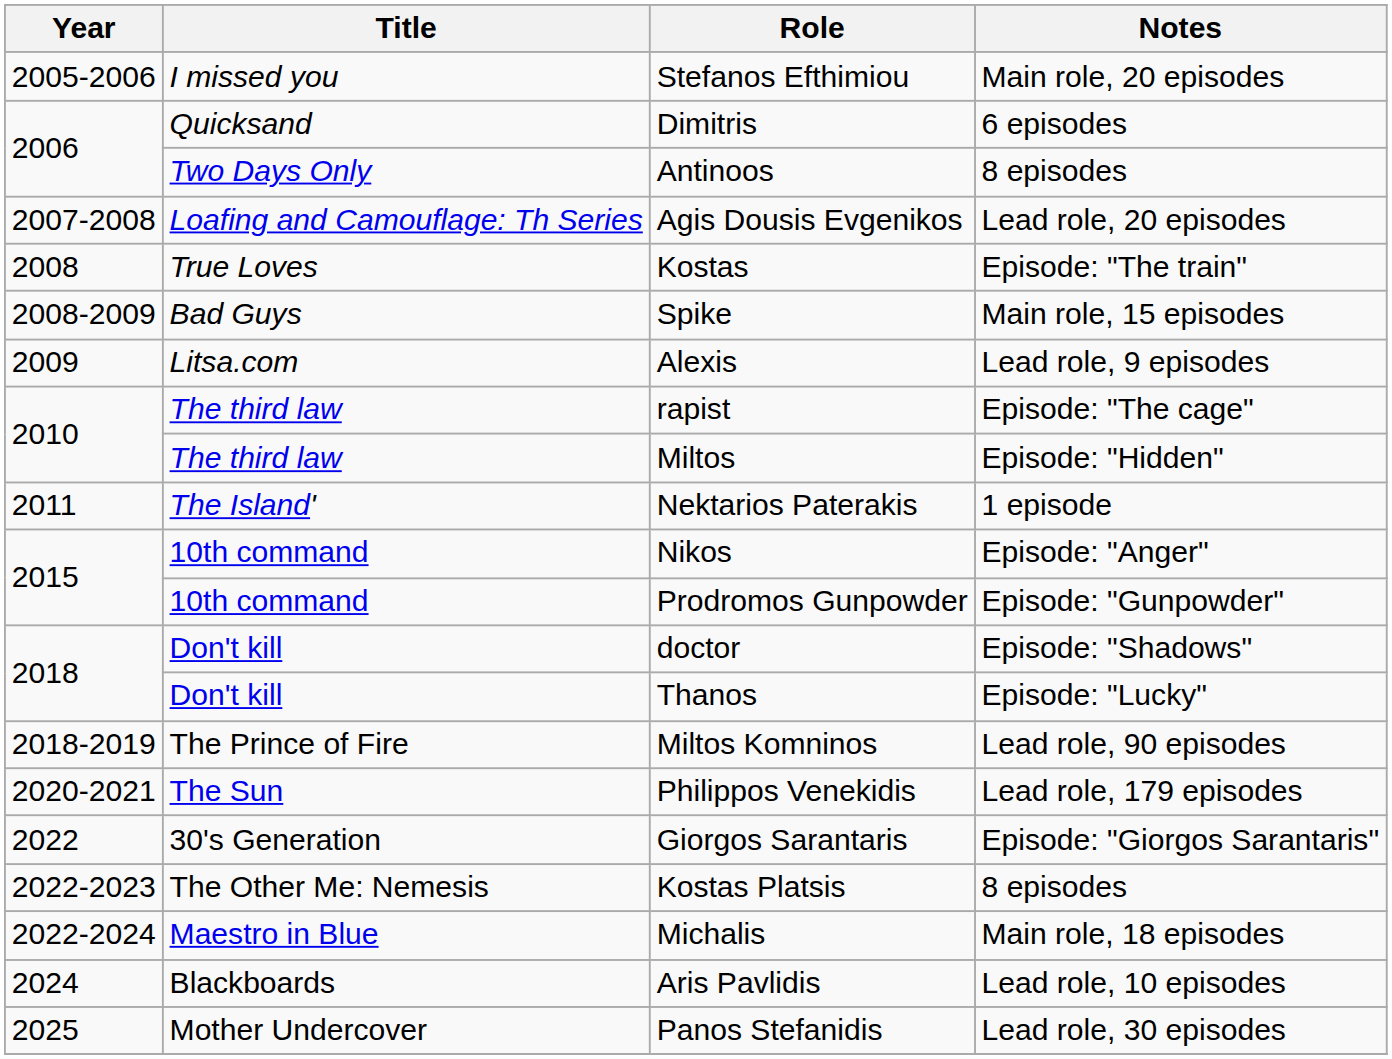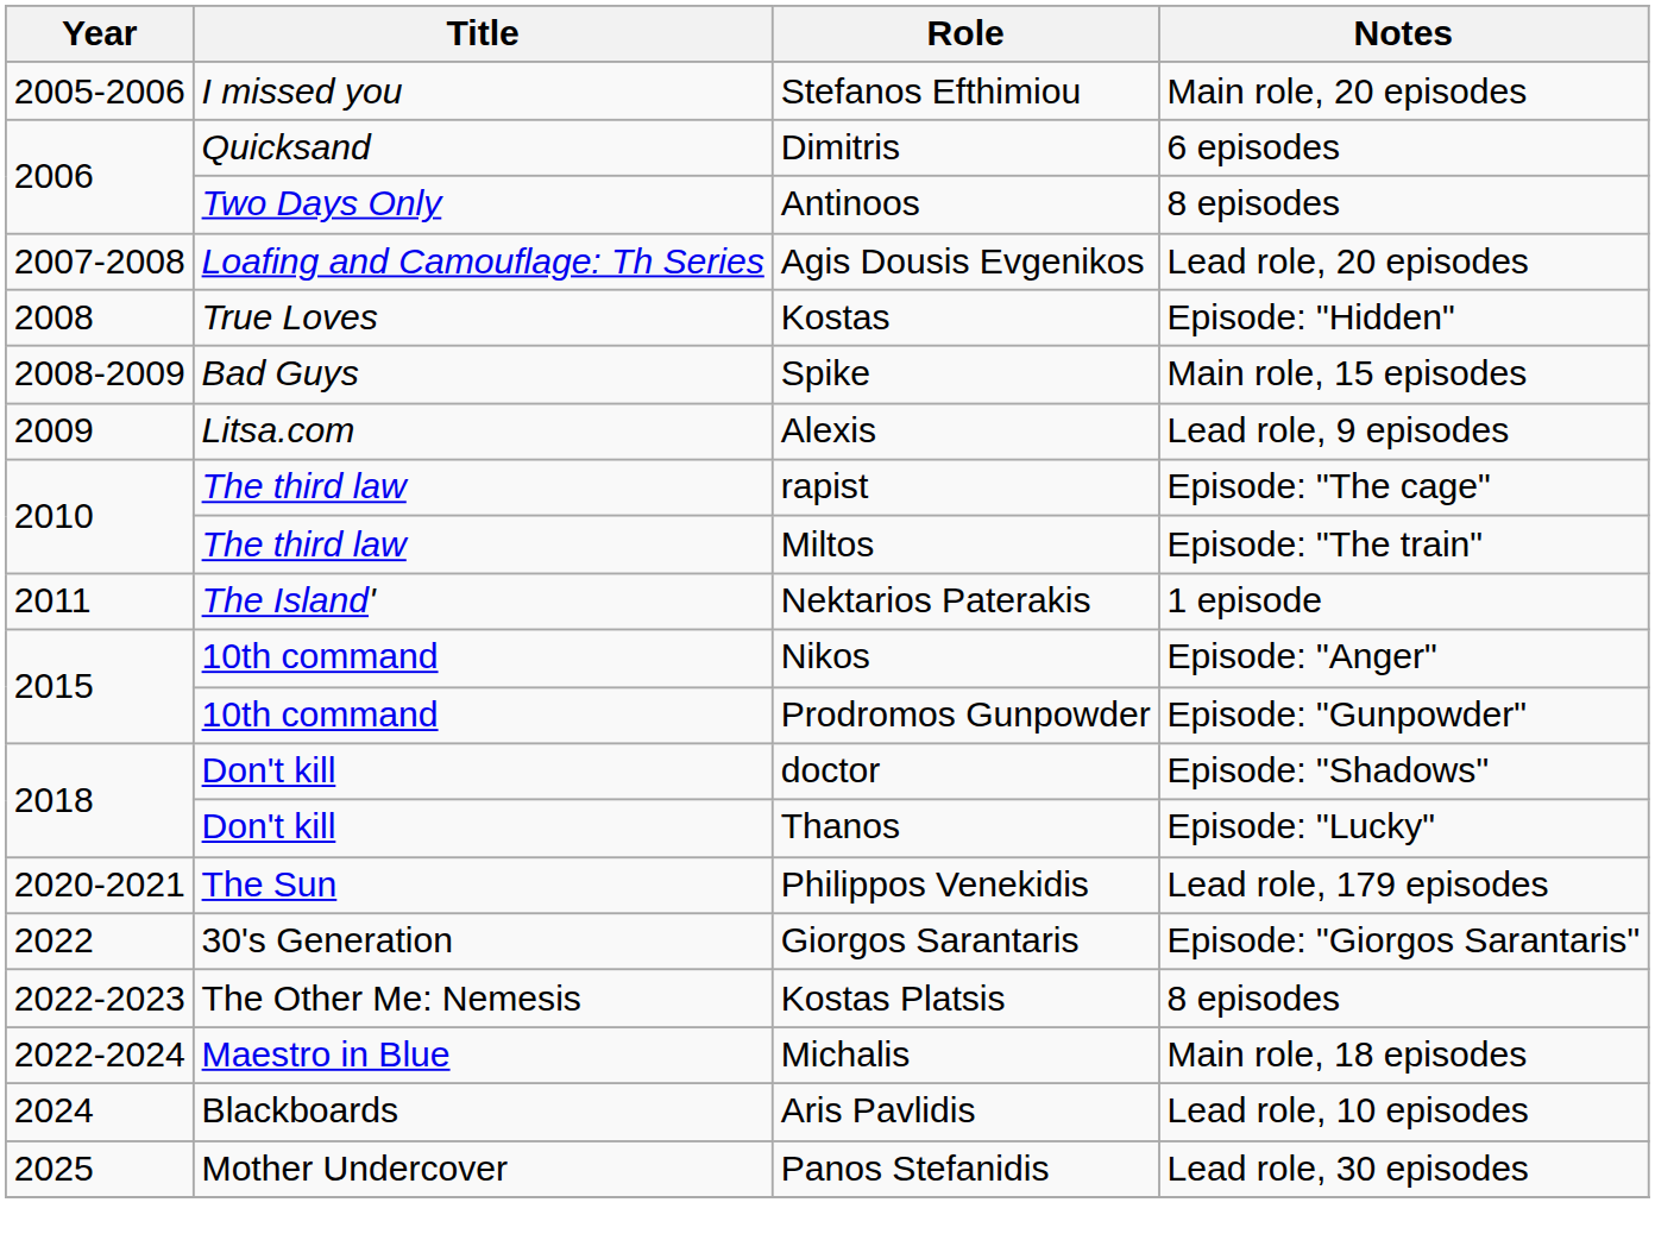Kostas | Notes: Episode: "The train" -> Episode: "Hidden"
Miltos | Notes: Episode: "Hidden" -> Episode: "The train"
- row: 2018-2019 | The Prince of Fire | Miltos Komninos | Lead role, 90 episodes
